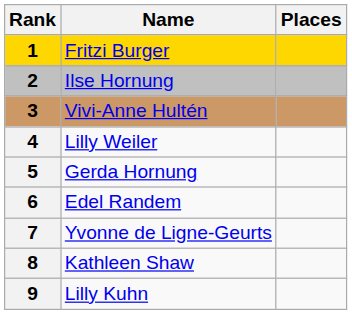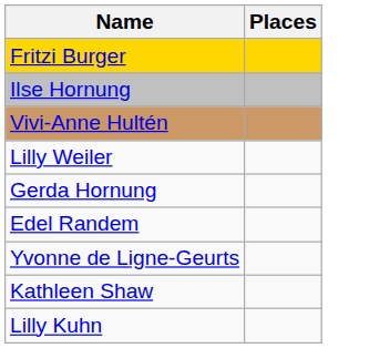- column: Rank | 1 | 2 | 3 | 4 | 5 | 6 | 7 | 8 | 9
